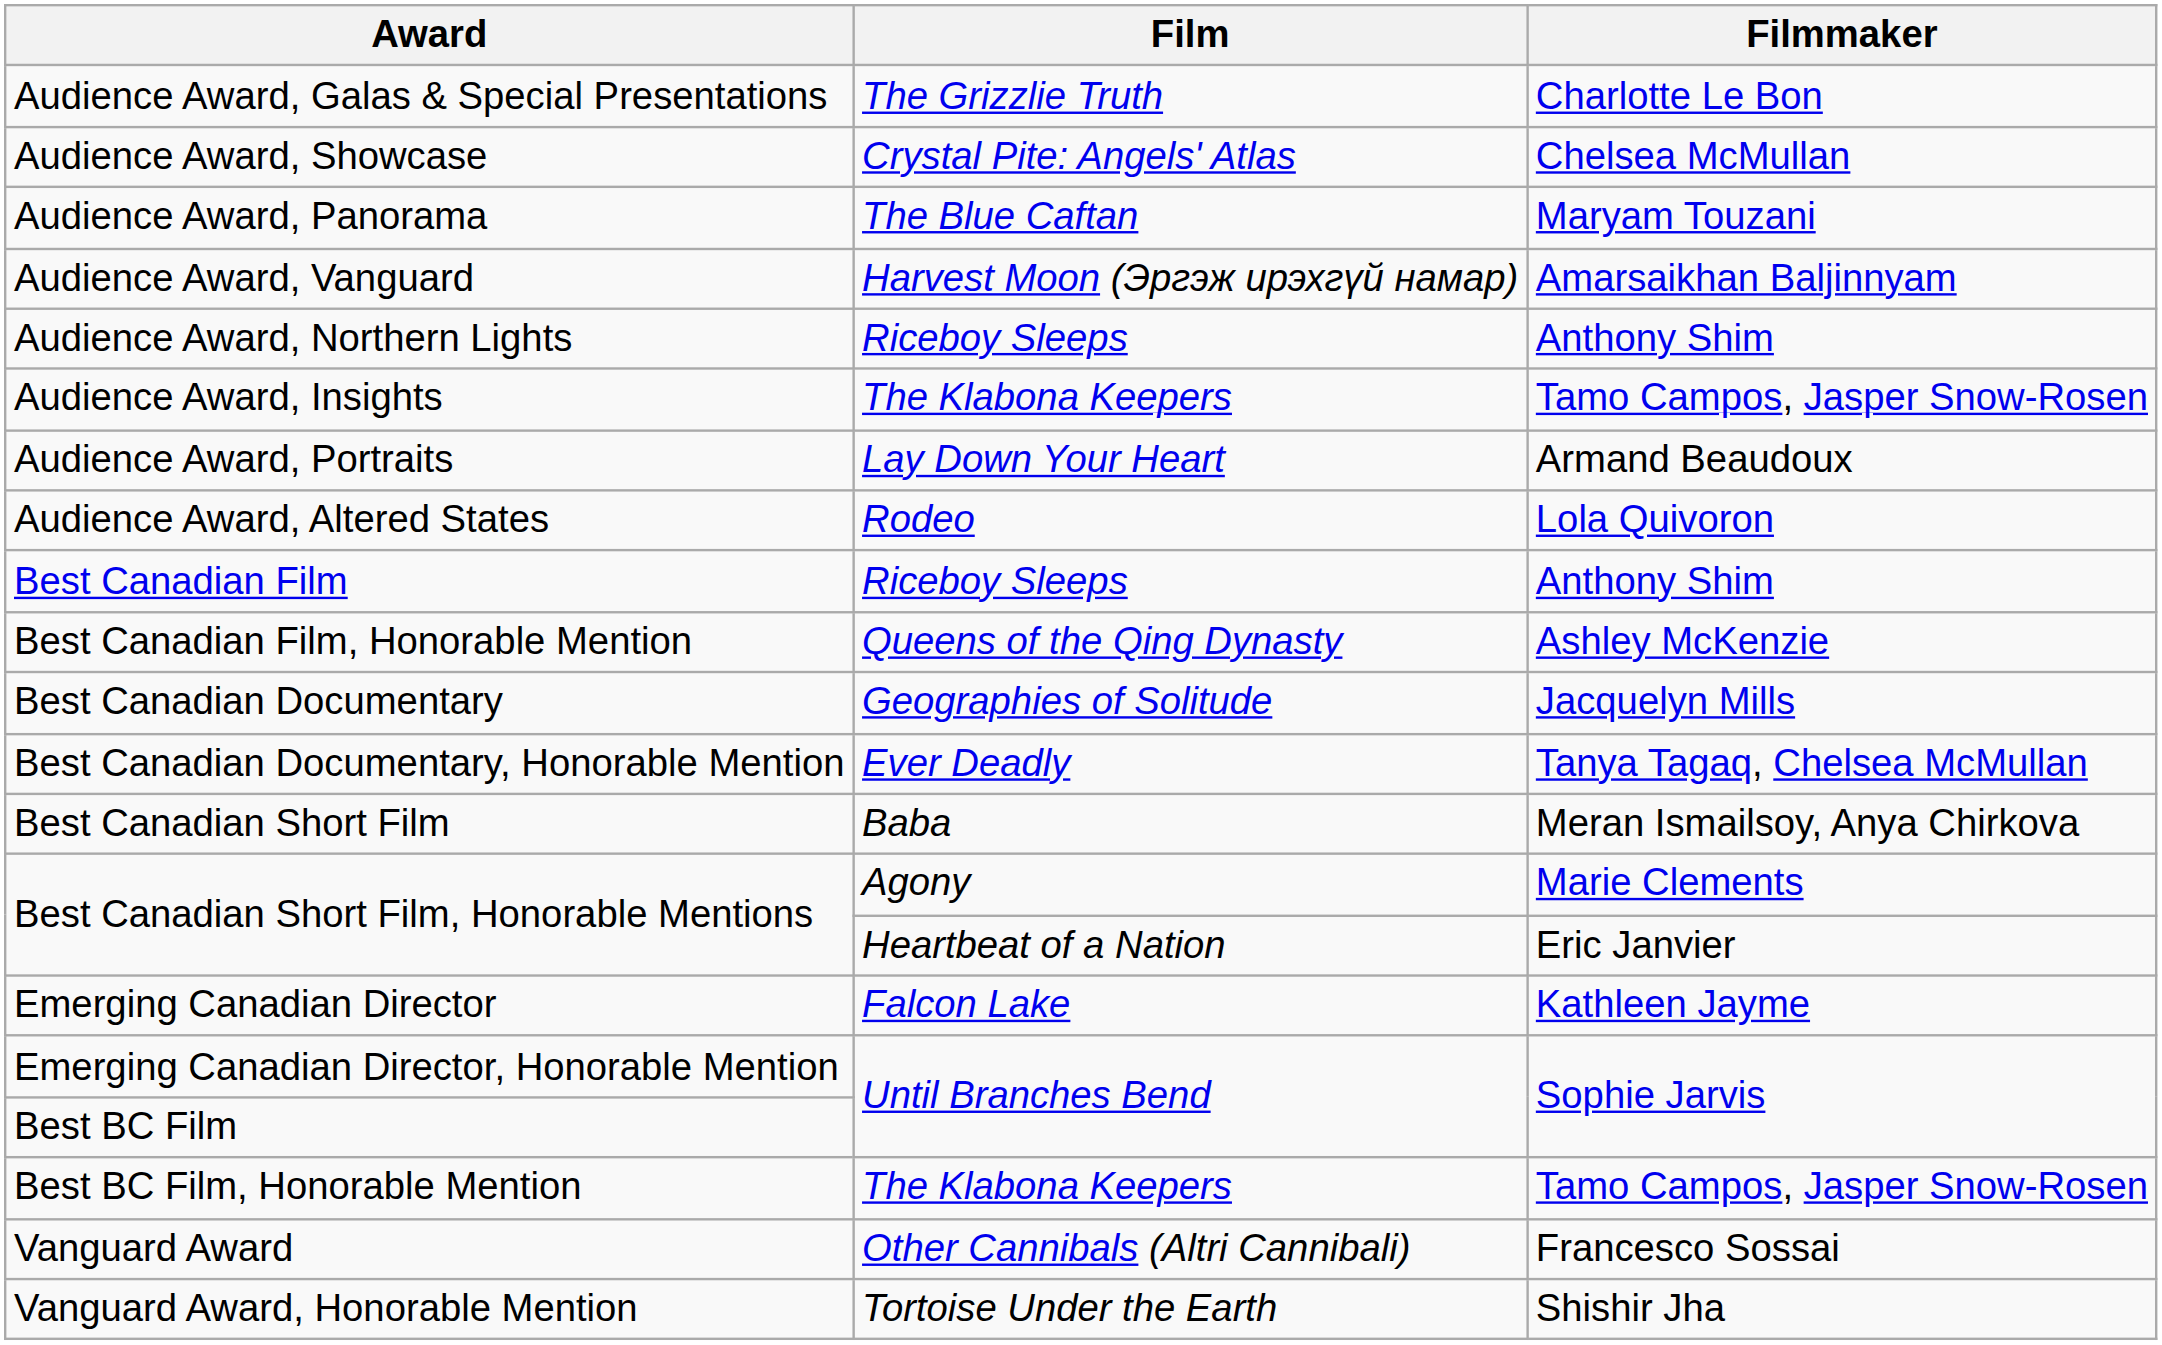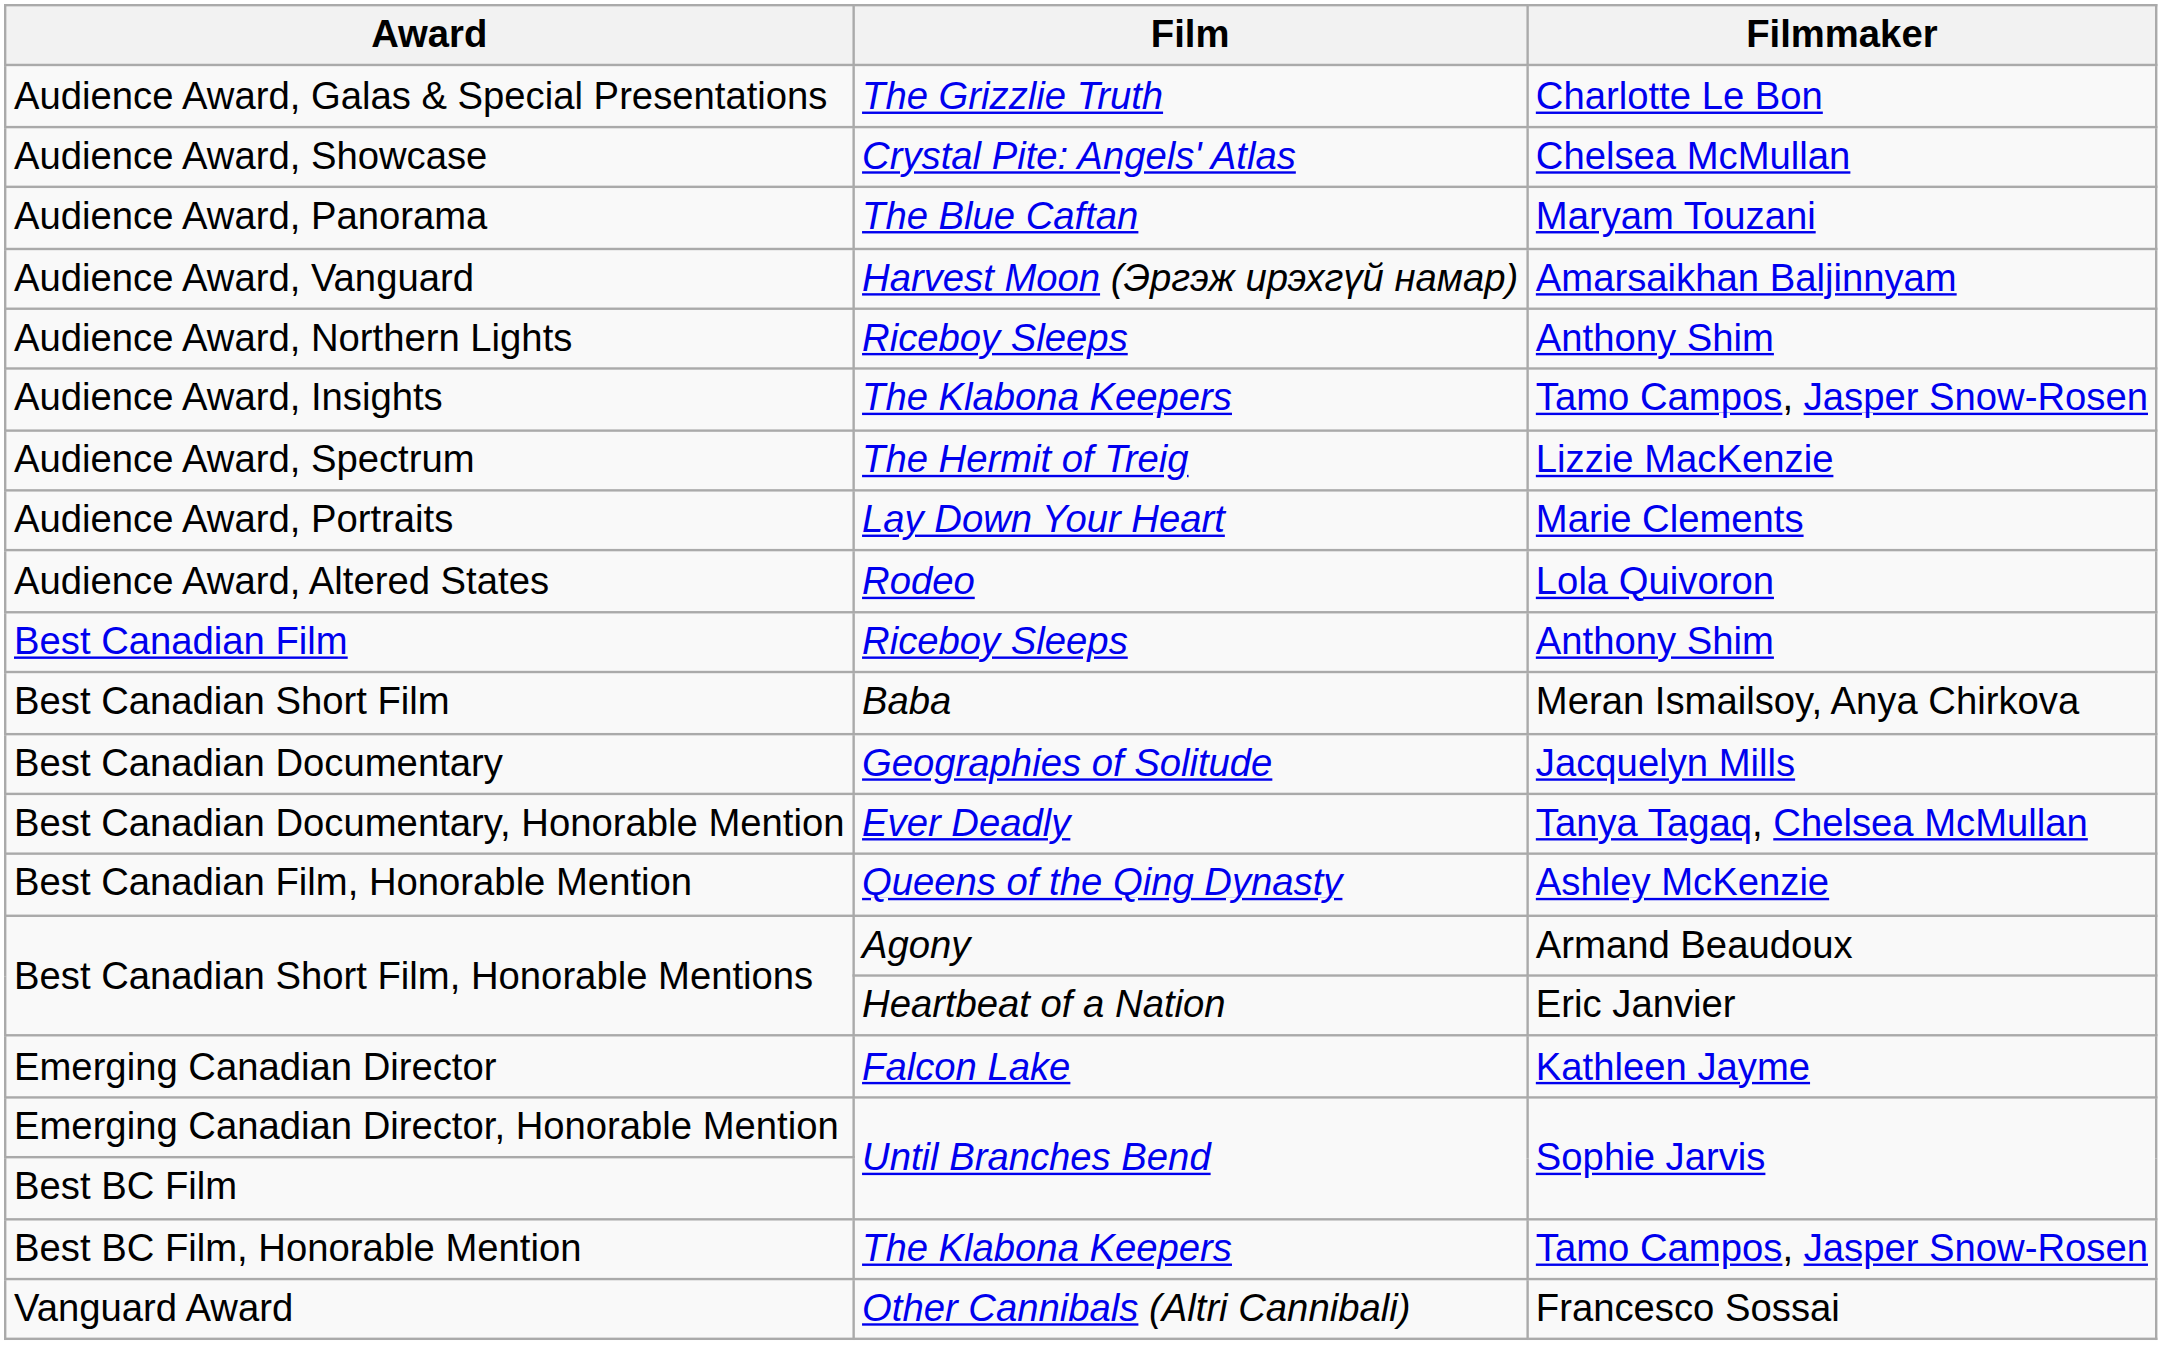+ row: Audience Award, Spectrum | The Hermit of Treig | Lizzie MacKenzie
Audience Award, Portraits | Filmmaker: Armand Beaudoux -> Marie Clements
rows swapped: Best Canadian Film, Honorable Mention <-> Best Canadian Short Film
Best Canadian Short Film, Honorable Mentions / Agony | Filmmaker: Marie Clements -> Armand Beaudoux
- row: Vanguard Award, Honorable Mention | Tortoise Under the Earth | Shishir Jha
